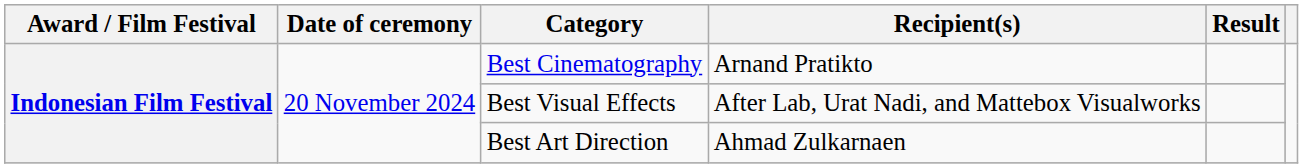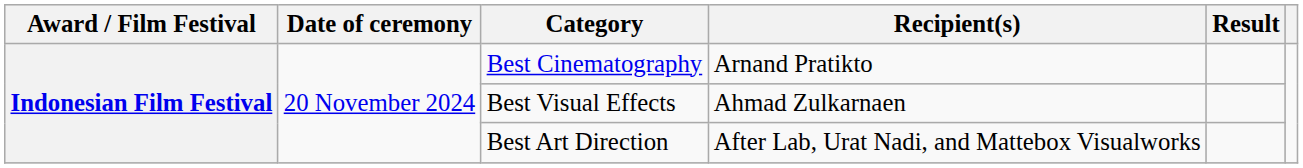Best Visual Effects | Recipient(s): After Lab, Urat Nadi, and Mattebox Visualworks -> Ahmad Zulkarnaen
Best Art Direction | Recipient(s): Ahmad Zulkarnaen -> After Lab, Urat Nadi, and Mattebox Visualworks
